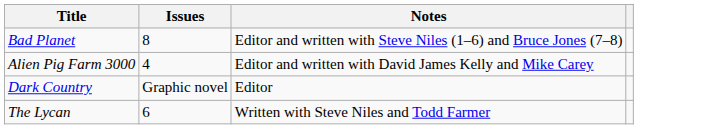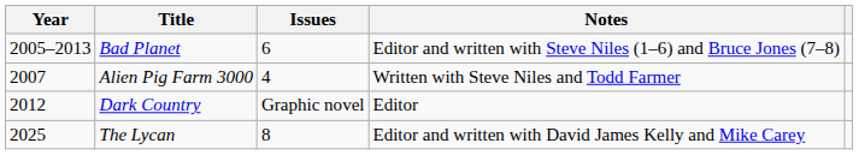+ column: Year | 2005–2013 | 2007 | 2012 | 2025
Bad Planet | Issues: 8 -> 6
Alien Pig Farm 3000 | Notes: Editor and written with David James Kelly and Mike Carey -> Written with Steve Niles and Todd Farmer
The Lycan | Issues: 6 -> 8
The Lycan | Notes: Written with Steve Niles and Todd Farmer -> Editor and written with David James Kelly and Mike Carey
